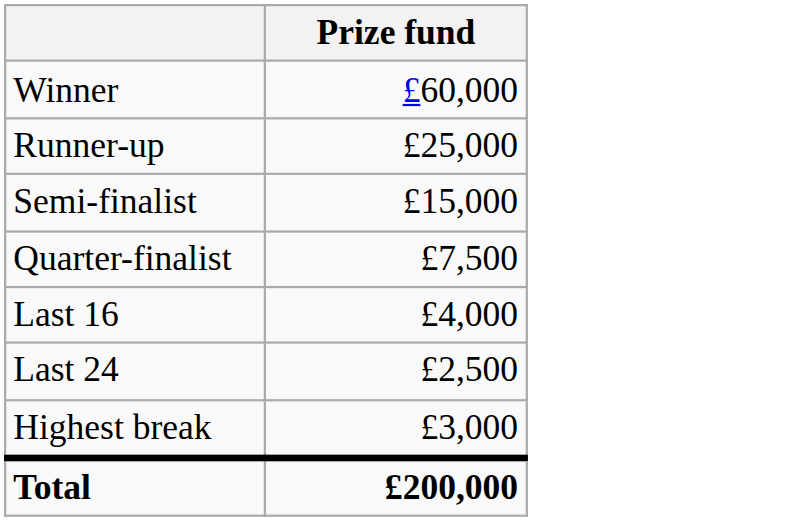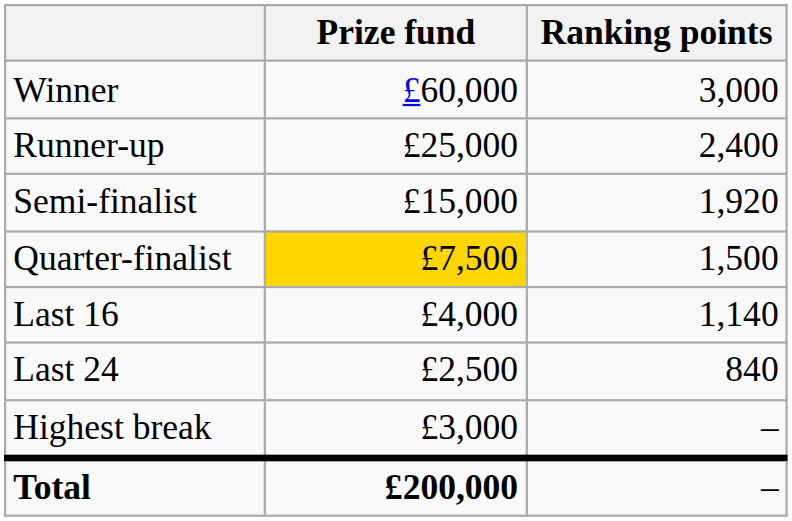+ column: Ranking points | 3,000 | 2,400 | 1,920 | 1,500 | 1,140 | 840 | – | –
Quarter-finalist | Prize fund: no background -> gold background
